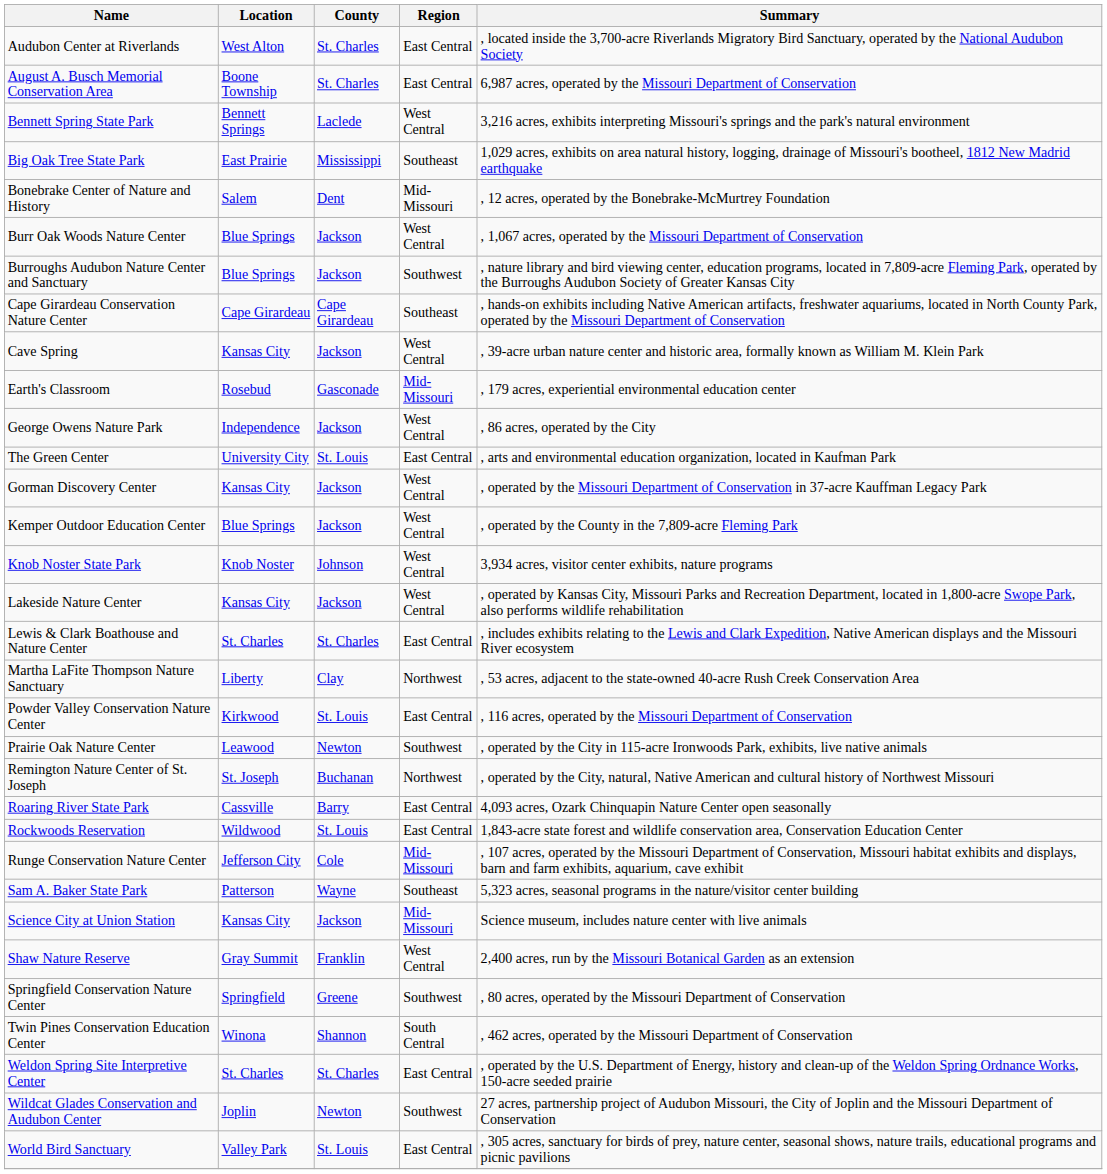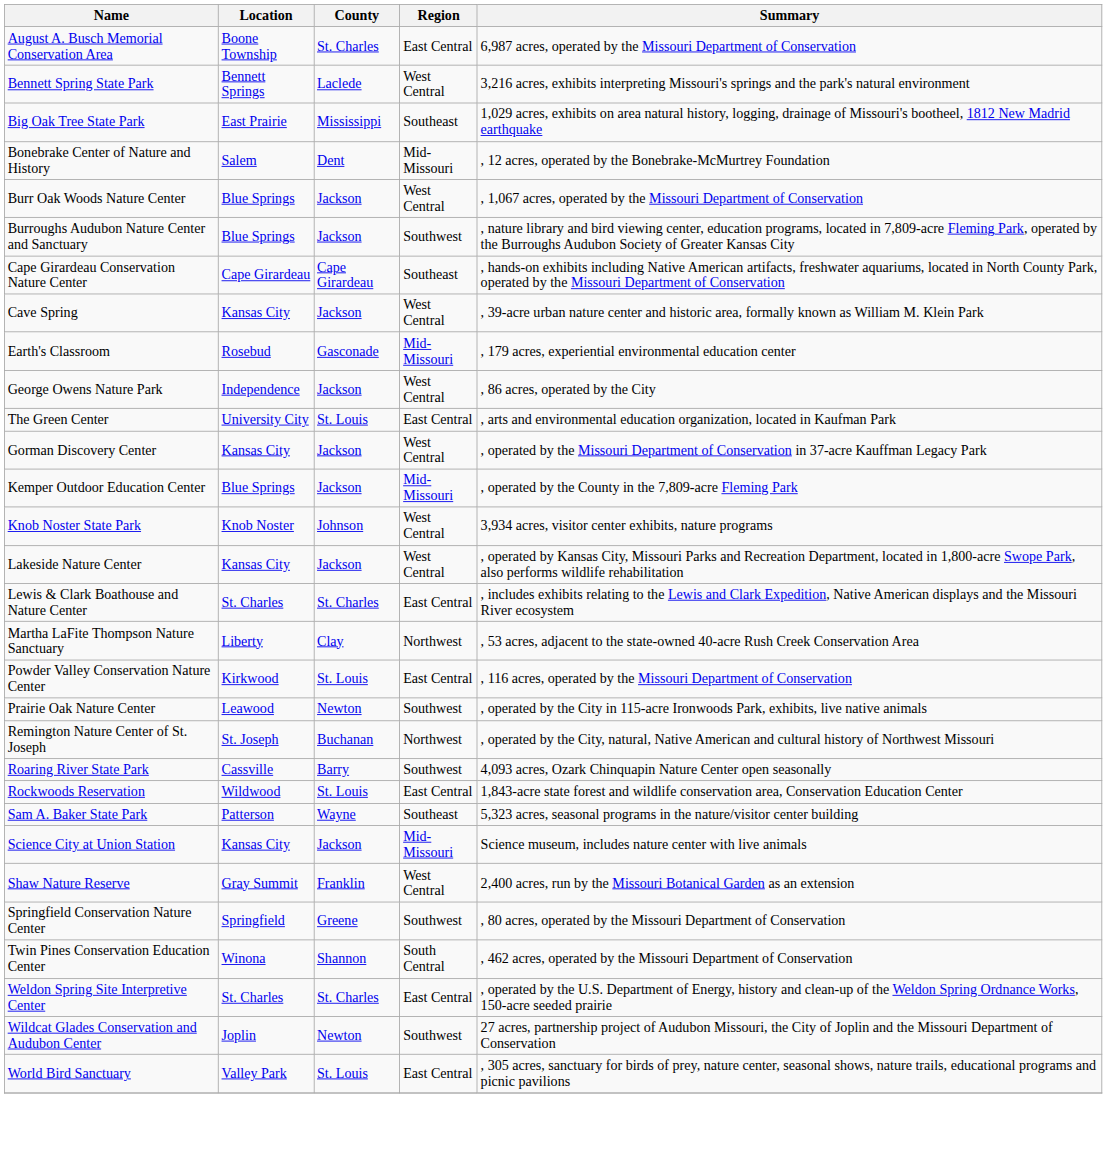- row: Audubon Center at Riverlands | West Alton | St. Charles | East Central | , located inside the 3,700-acre Riverlands Migratory Bird Sanctuary, operated by the National Audubon Society
Kemper Outdoor Education Center | Region: West Central -> Mid-Missouri
Roaring River State Park | Region: East Central -> Southwest
- row: Runge Conservation Nature Center | Jefferson City | Cole | Mid-Missouri | , 107 acres, operated by the Missouri Department of Conservation, Missouri habitat exhibits and displays, barn and farm exhibits, aquarium, cave exhibit
